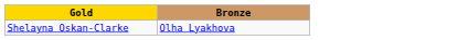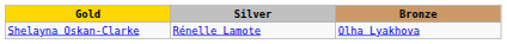+ column: Silver | Rénelle Lamote
